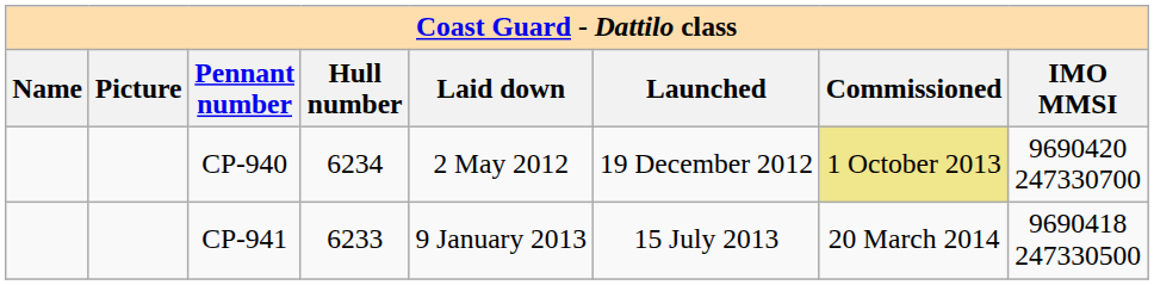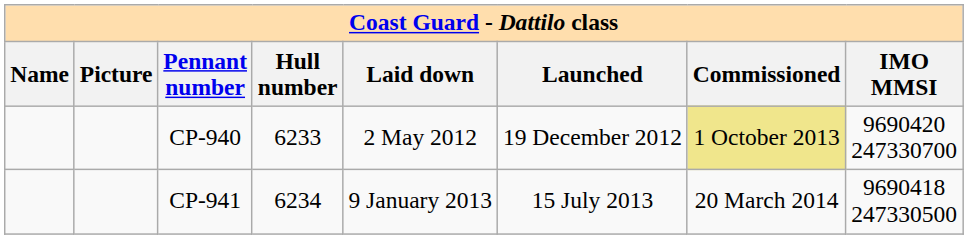CP-940 | Hull number: 6234 -> 6233
CP-941 | Hull number: 6233 -> 6234
